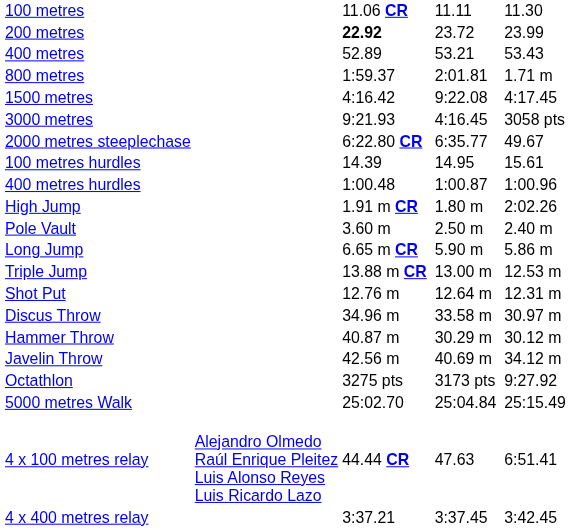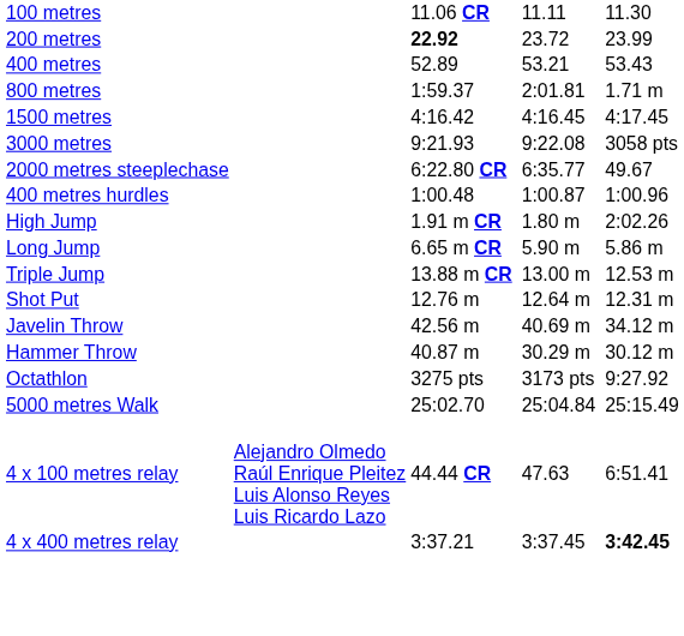1500 metres | column 5: 9:22.08 -> 4:16.45
3000 metres | column 5: 4:16.45 -> 9:22.08
- row: 100 metres hurdles | 14.39 | 14.95 | 15.61
- row: Pole Vault | 3.60 m | 2.50 m | 2.40 m
- row: Discus Throw | 34.96 m | 33.58 m | 30.97 m
rows swapped: Hammer Throw <-> Javelin Throw
4 x 400 metres relay | column 7: normal -> bold
